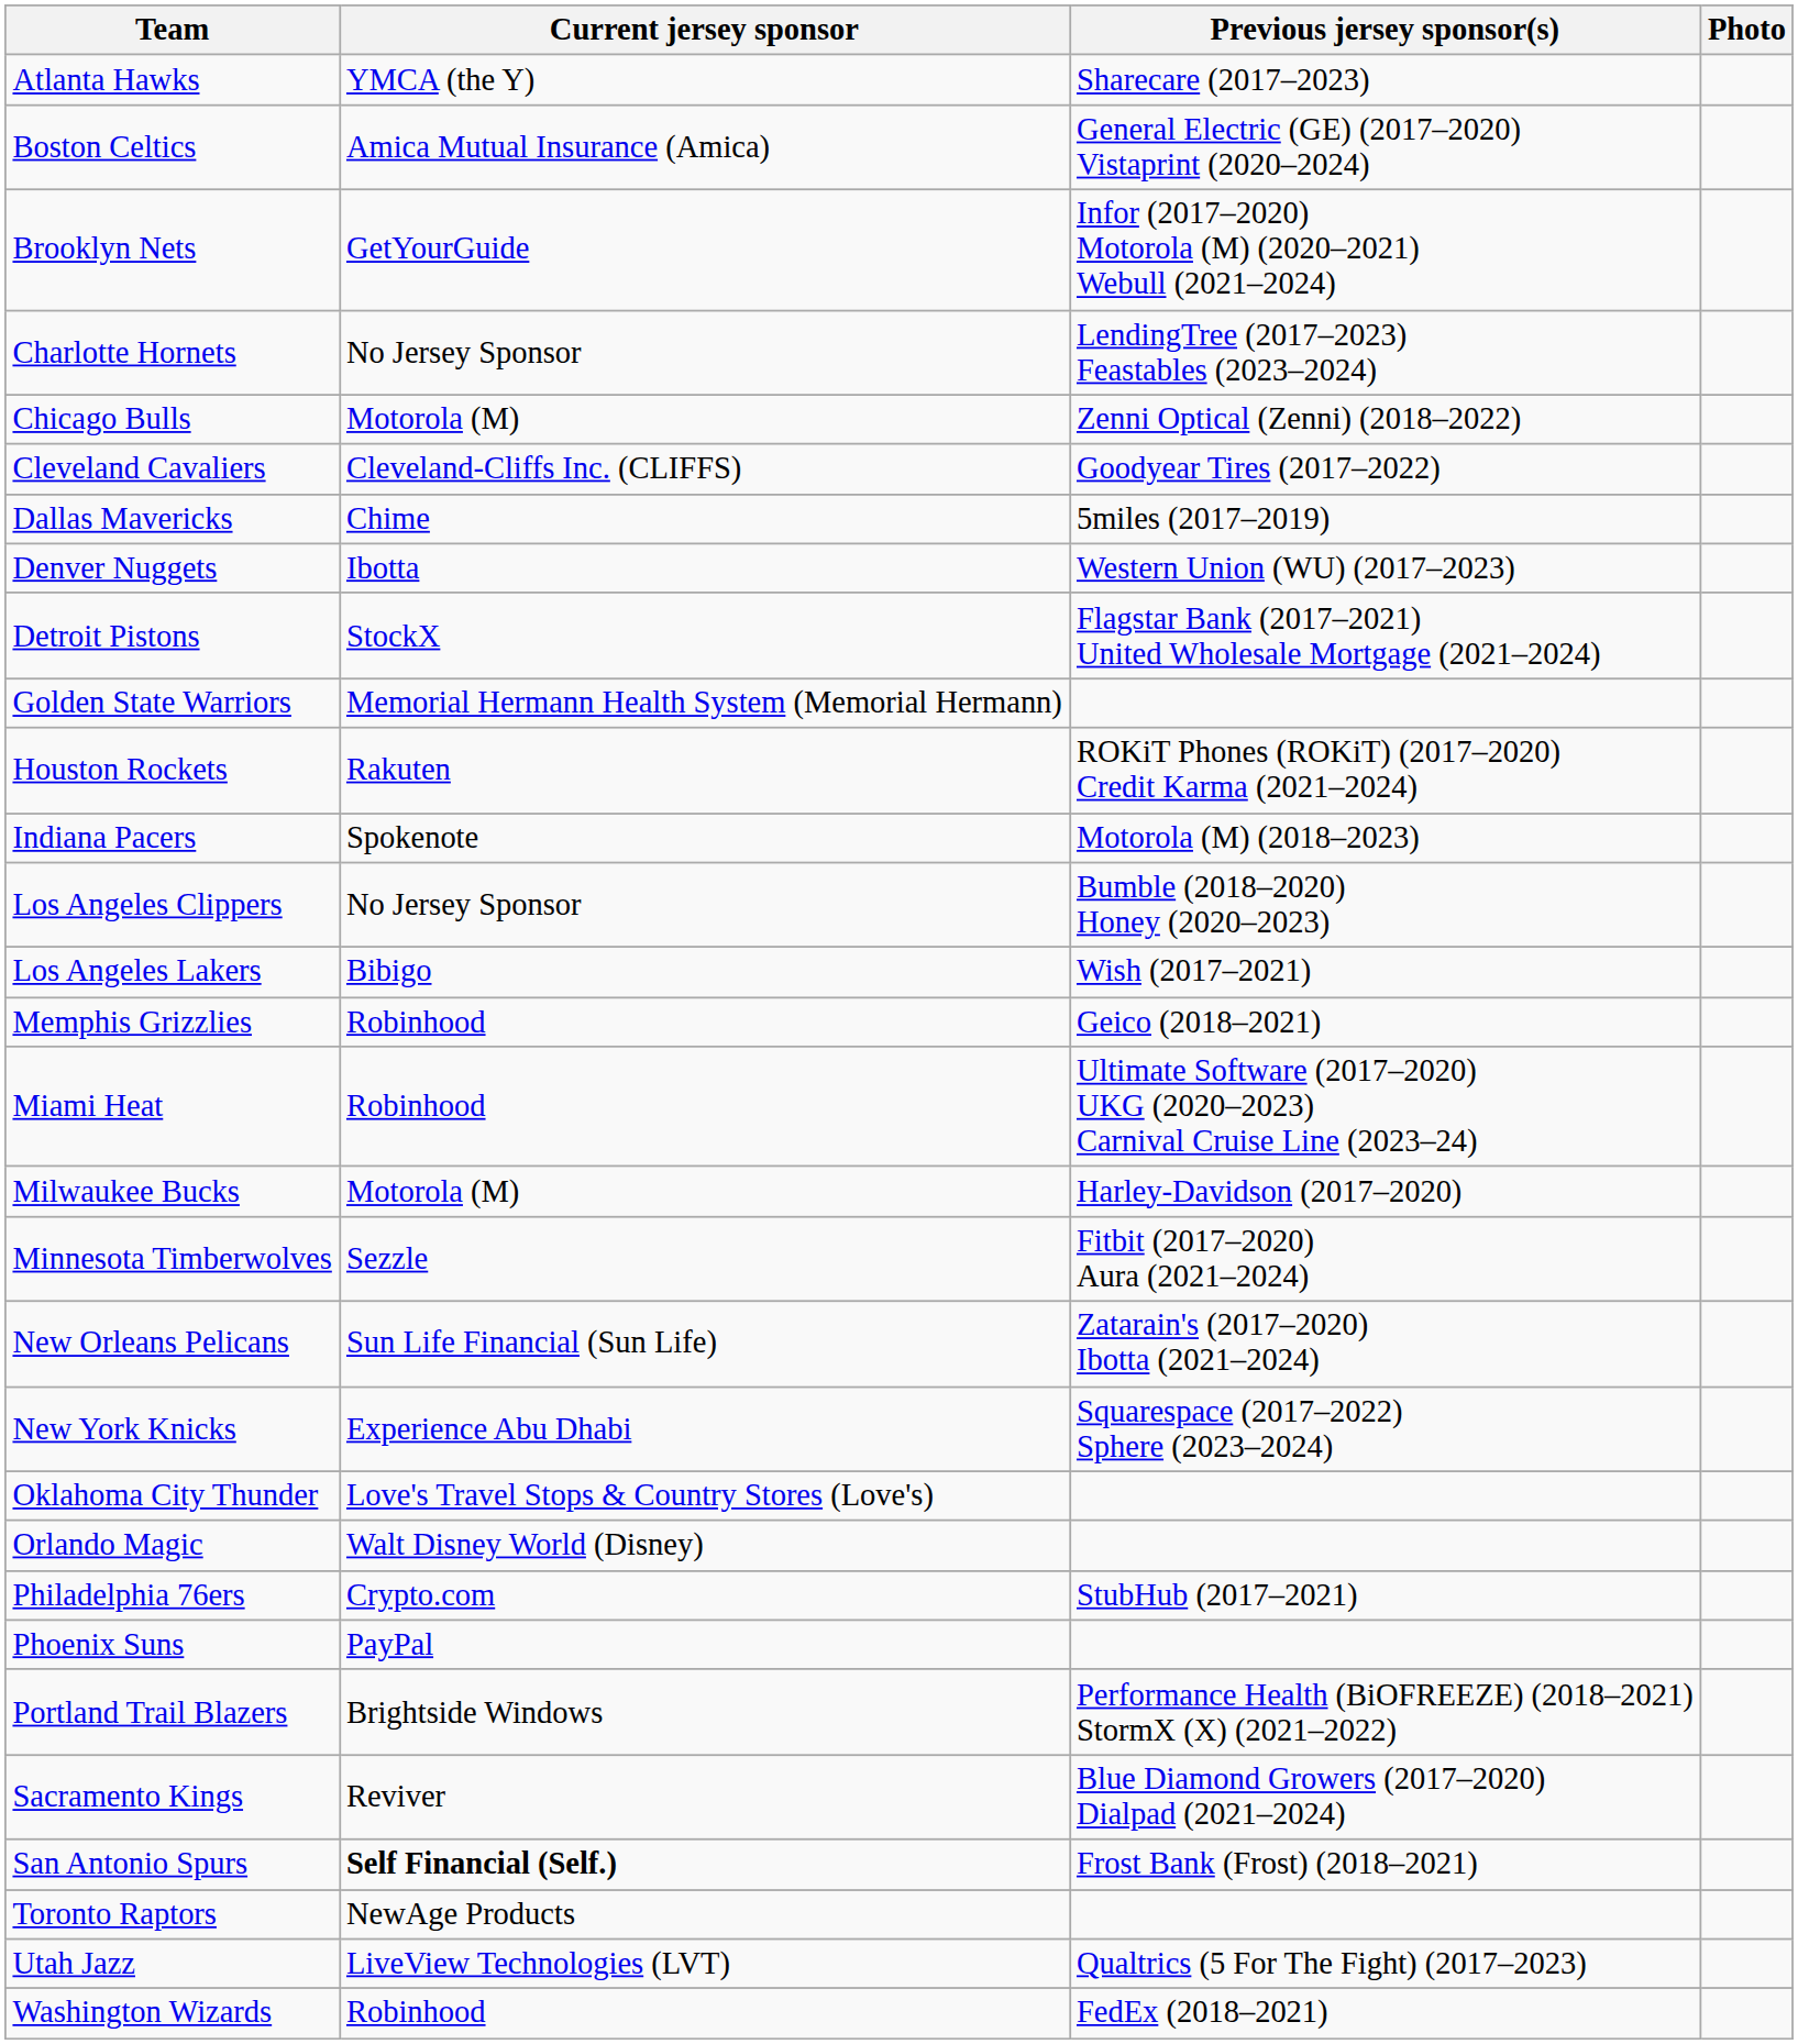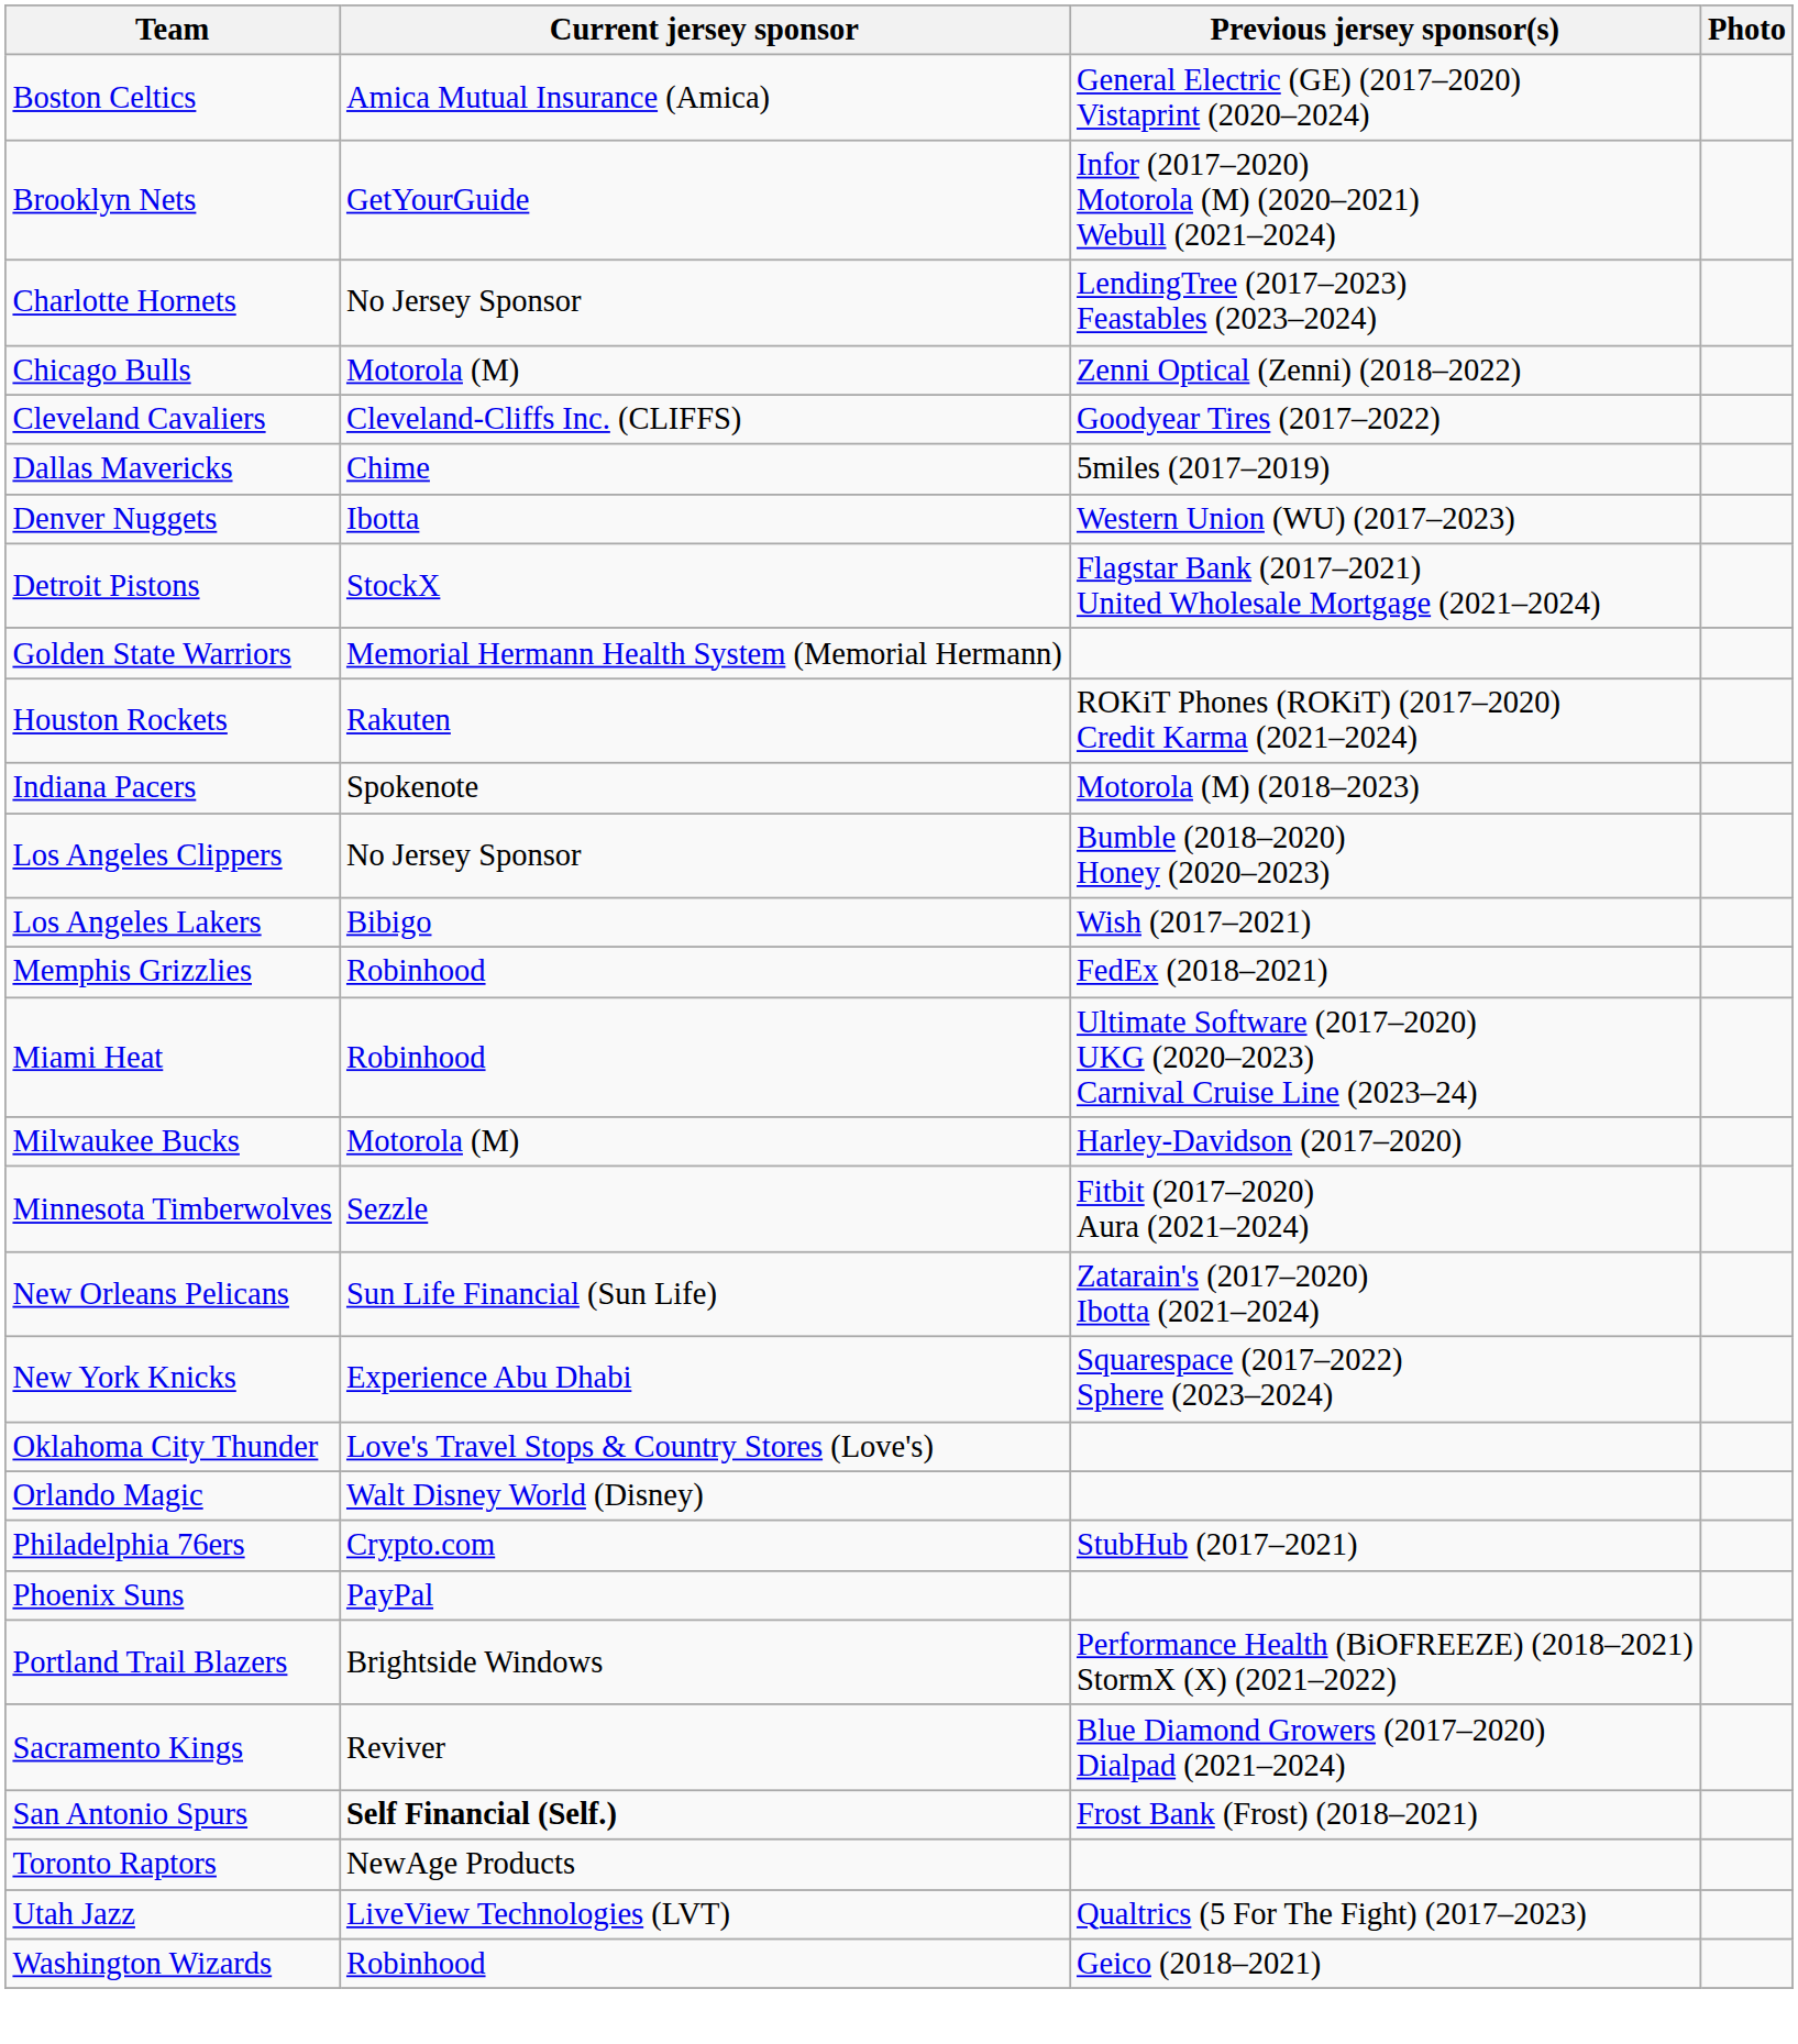- row: Atlanta Hawks | YMCA (the Y) | Sharecare (2017–2023)
Memphis Grizzlies | Previous jersey sponsor(s): Geico (2018–2021) -> FedEx (2018–2021)
Washington Wizards | Previous jersey sponsor(s): FedEx (2018–2021) -> Geico (2018–2021)
